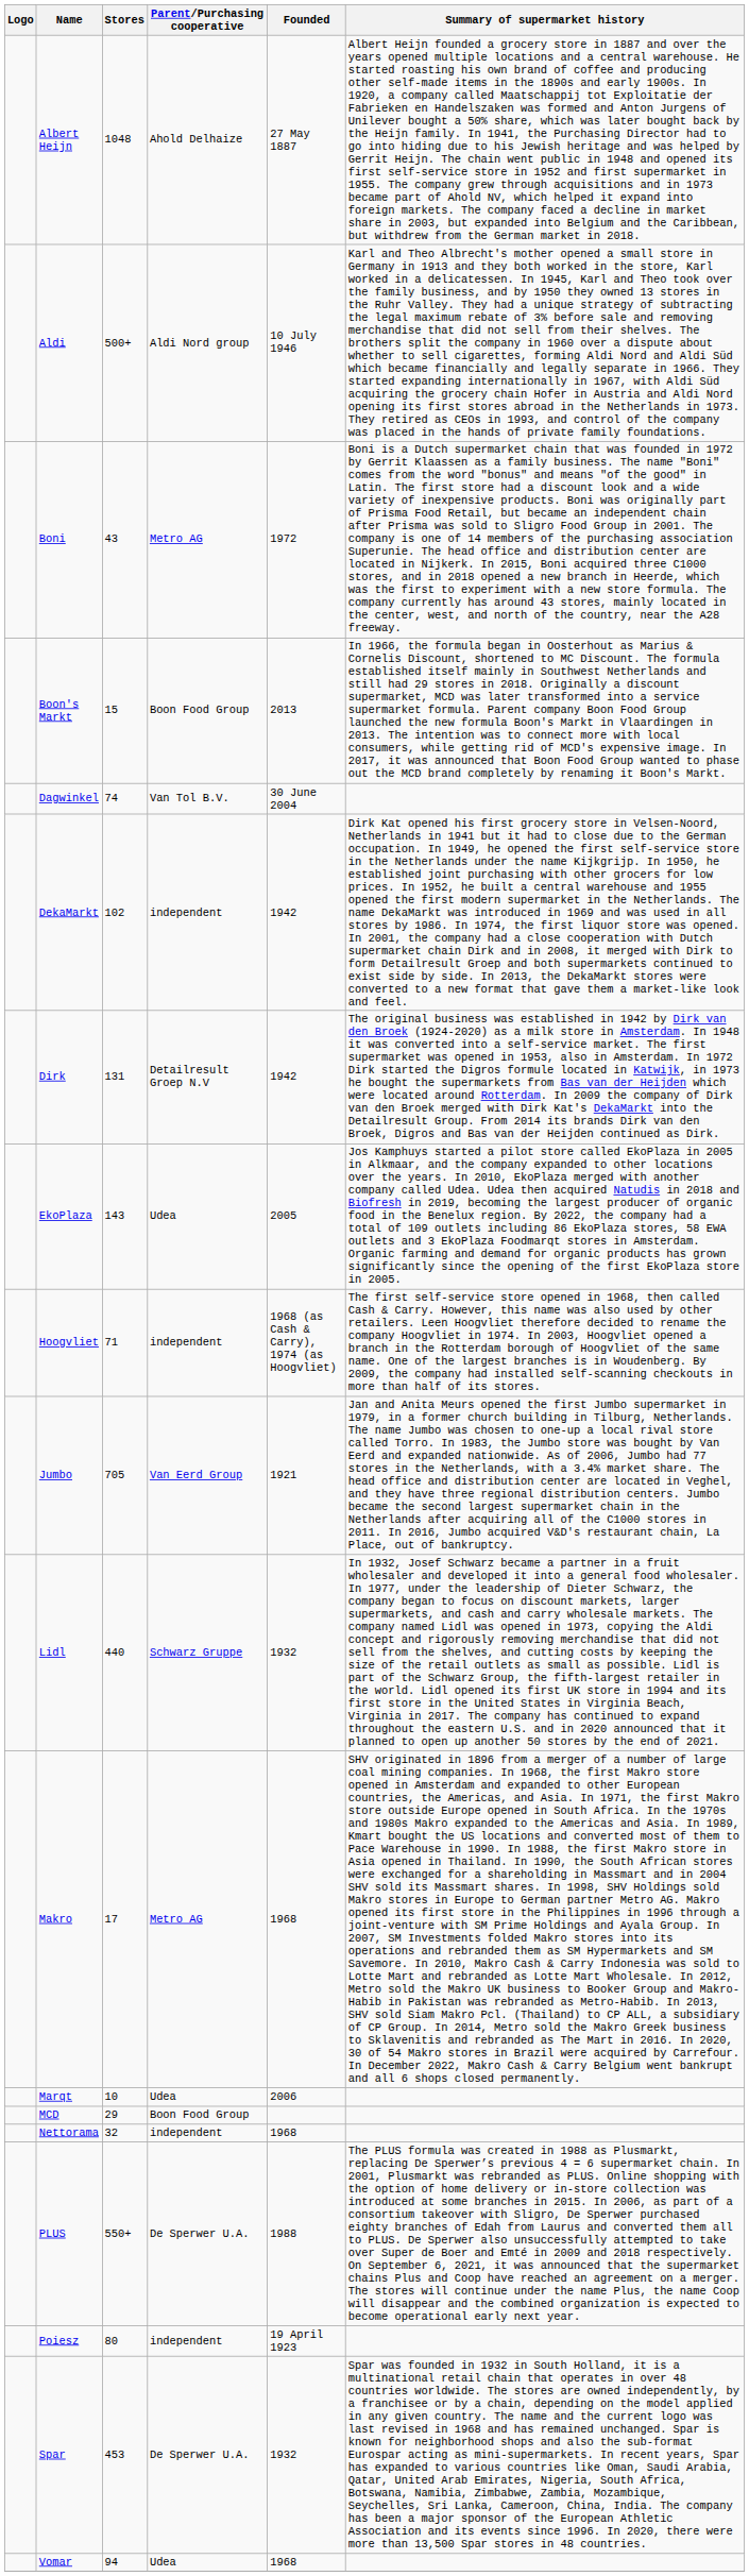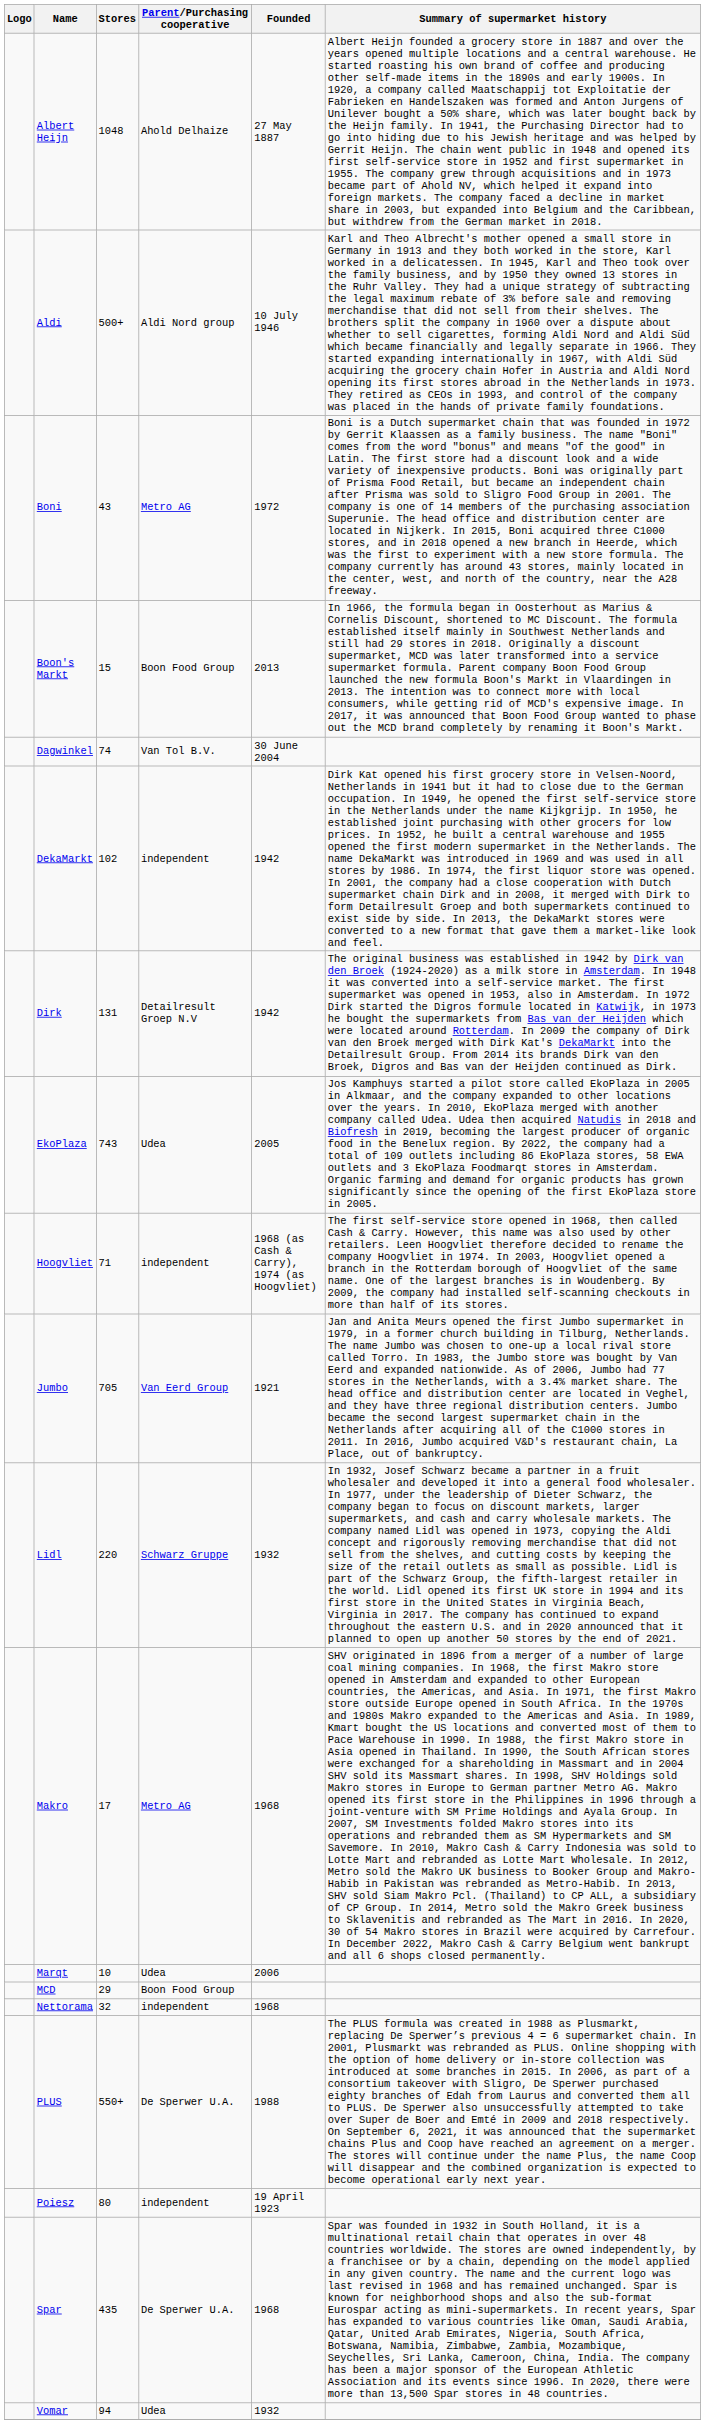EkoPlaza | Stores: 143 -> 743
Lidl | Stores: 440 -> 220
Spar | Stores: 453 -> 435
Spar | Founded: 1932 -> 1968
Vomar | Founded: 1968 -> 1932
